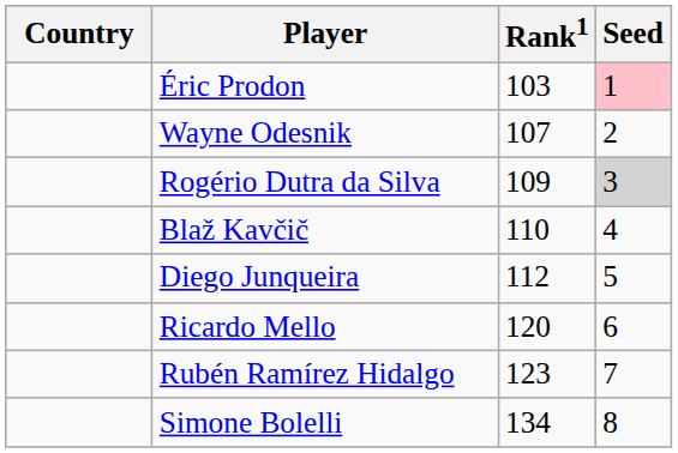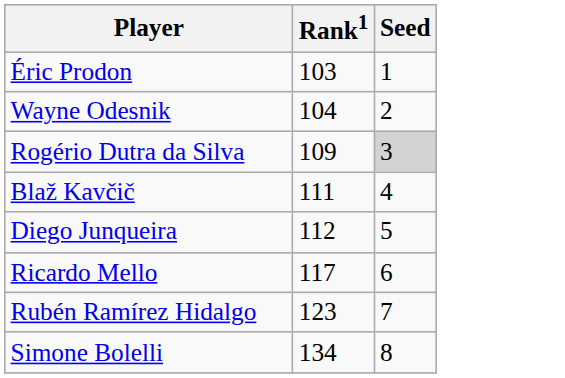- column: Country
Éric Prodon | Seed: pink background -> no background
Wayne Odesnik | Rank1: 107 -> 104
Blaž Kavčič | Rank1: 110 -> 111
Ricardo Mello | Rank1: 120 -> 117
